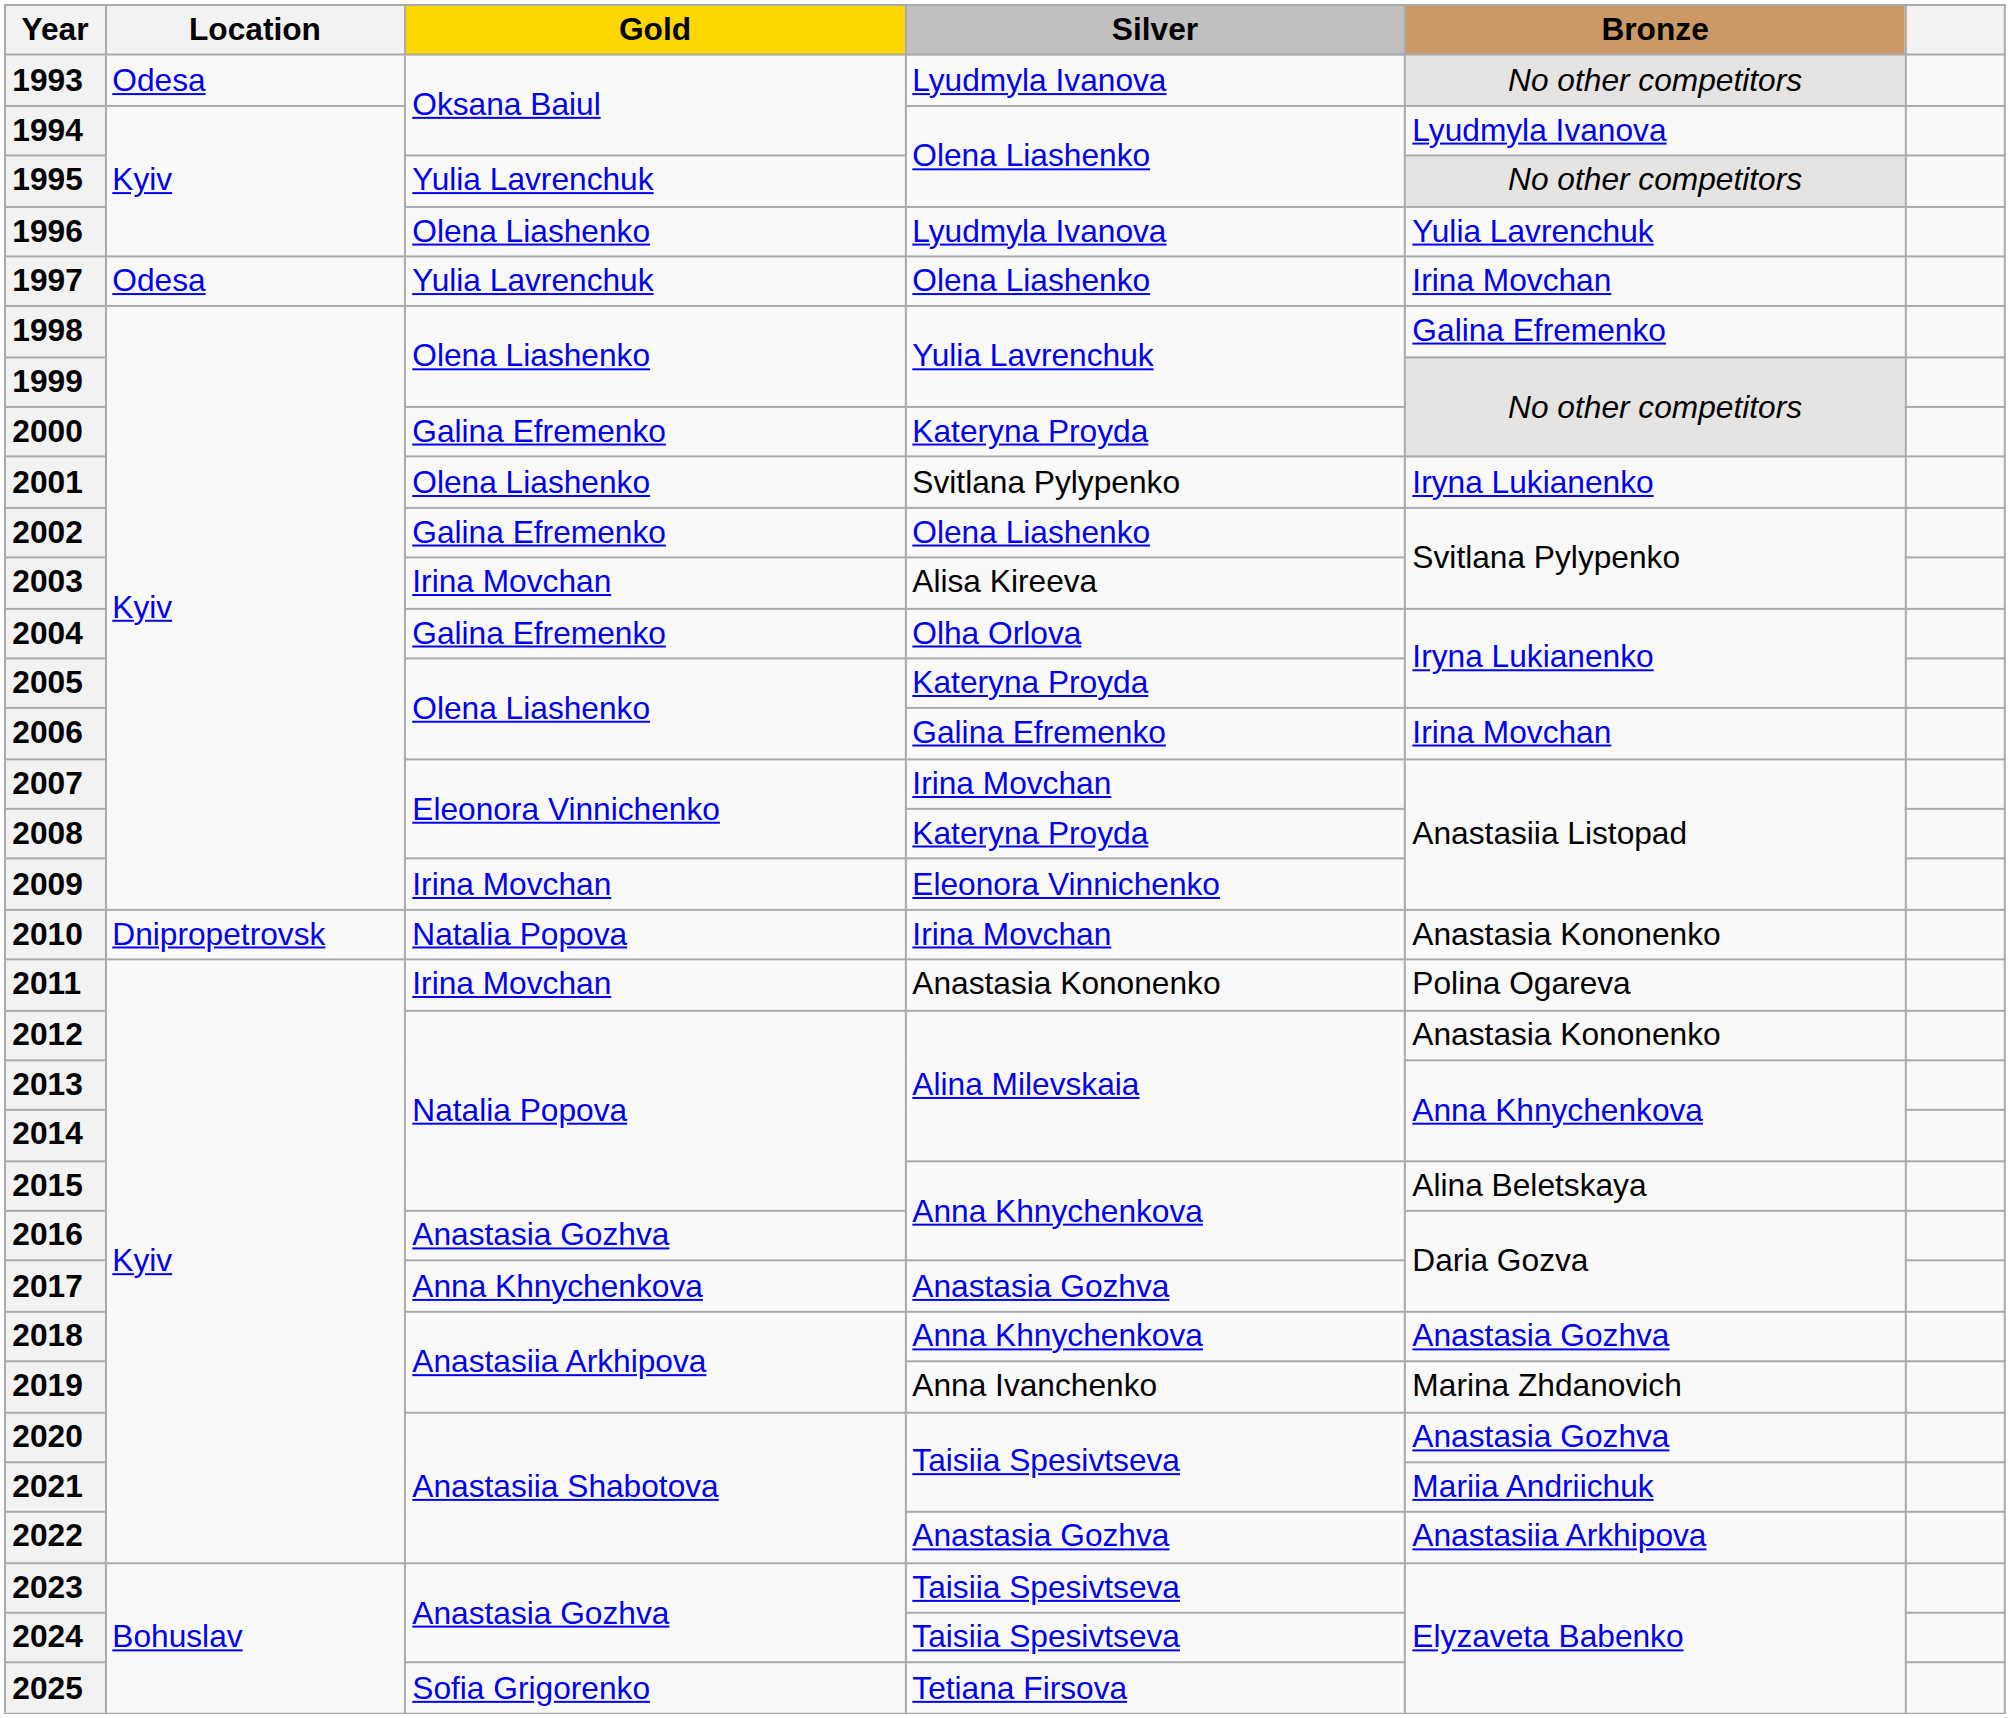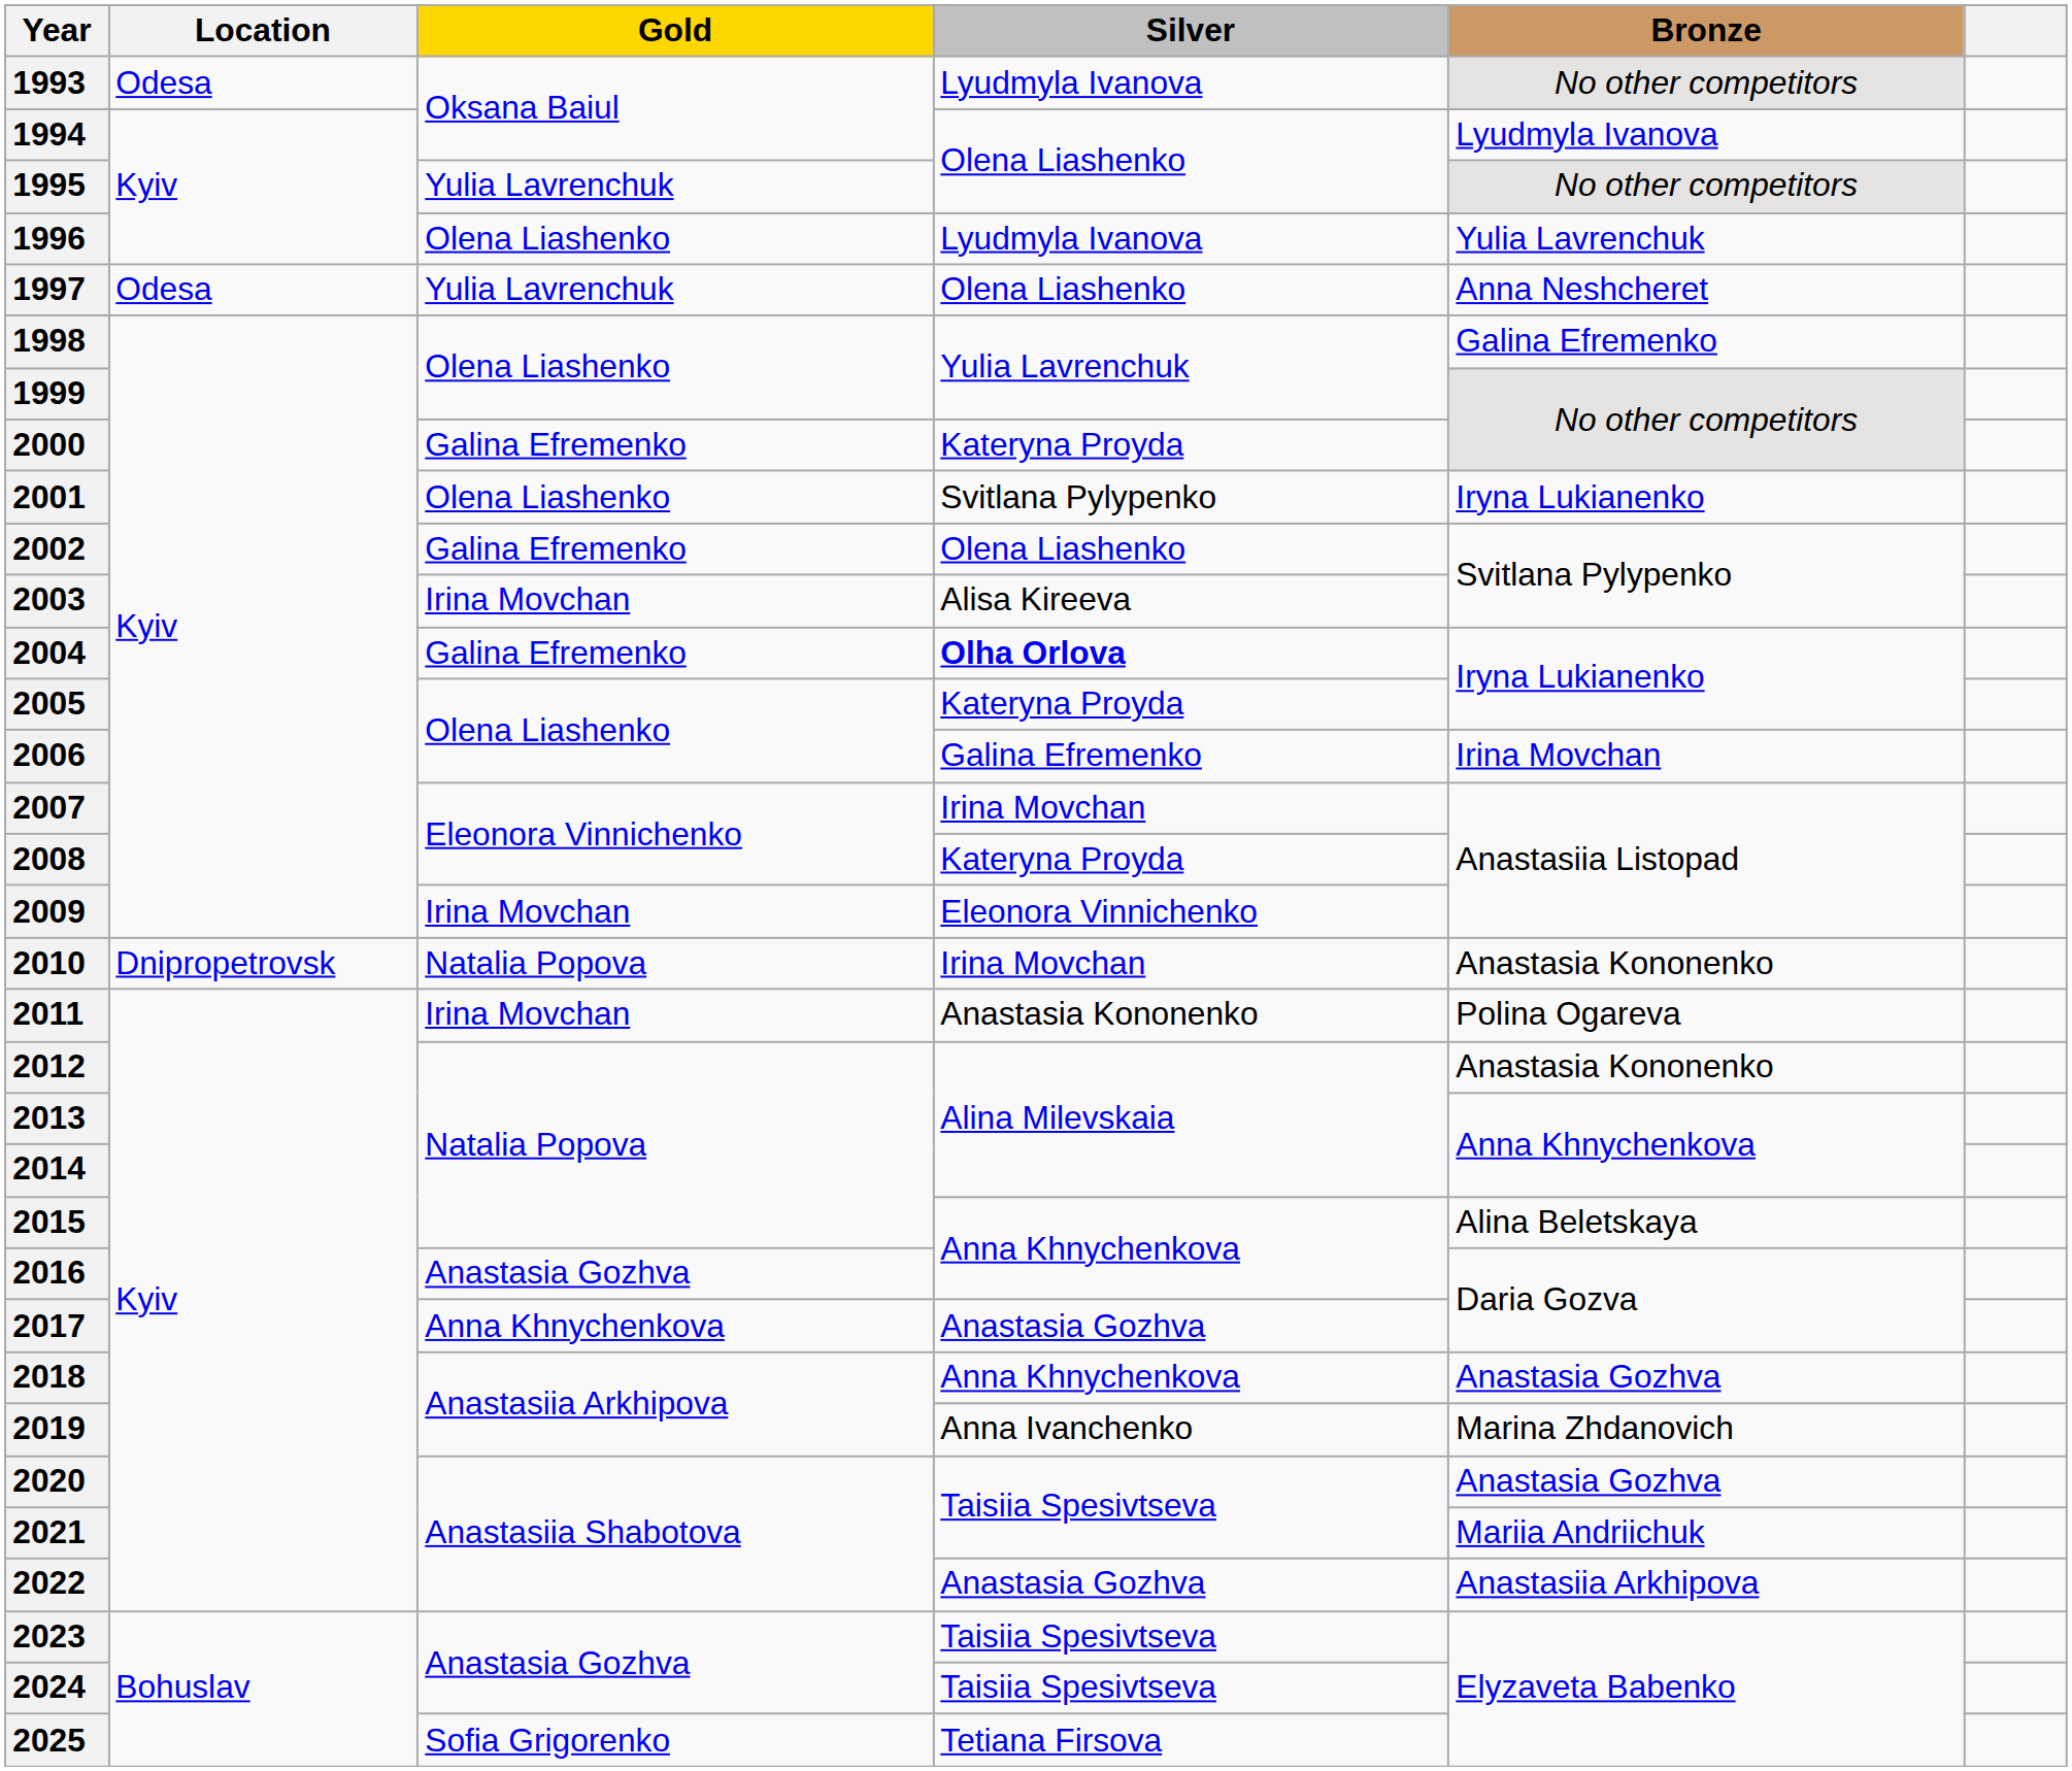1997 | Bronze: Irina Movchan -> Anna Neshcheret
2004 | Silver: normal -> bold
